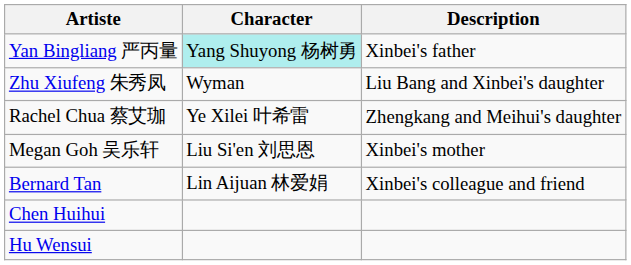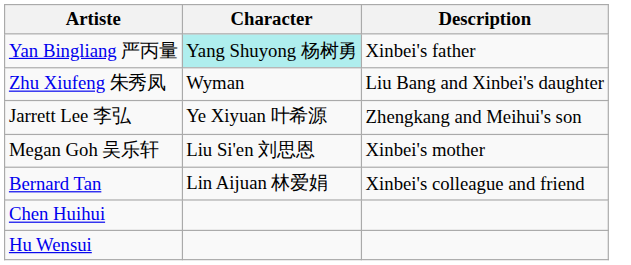- row: Rachel Chua 蔡艾珈 | Ye Xilei 叶希雷 | Zhengkang and Meihui's daughter
+ row: Jarrett Lee 李弘 | Ye Xiyuan 叶希源 | Zhengkang and Meihui's son
